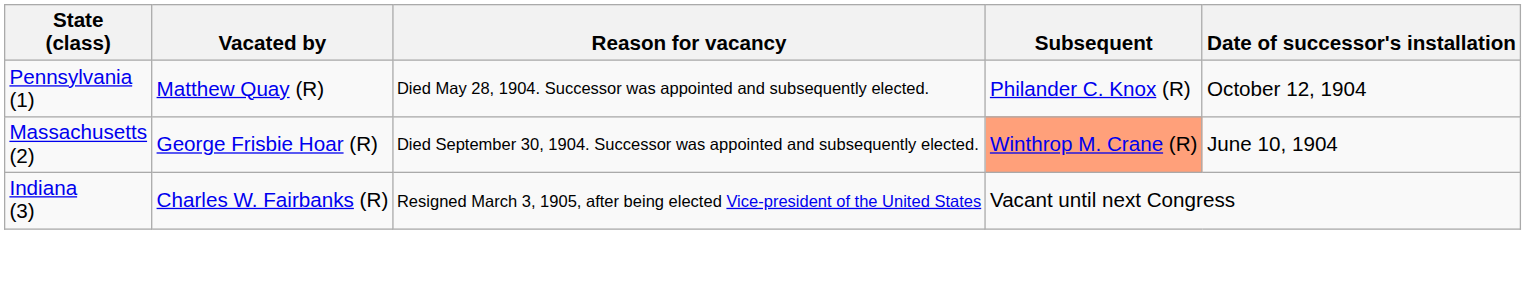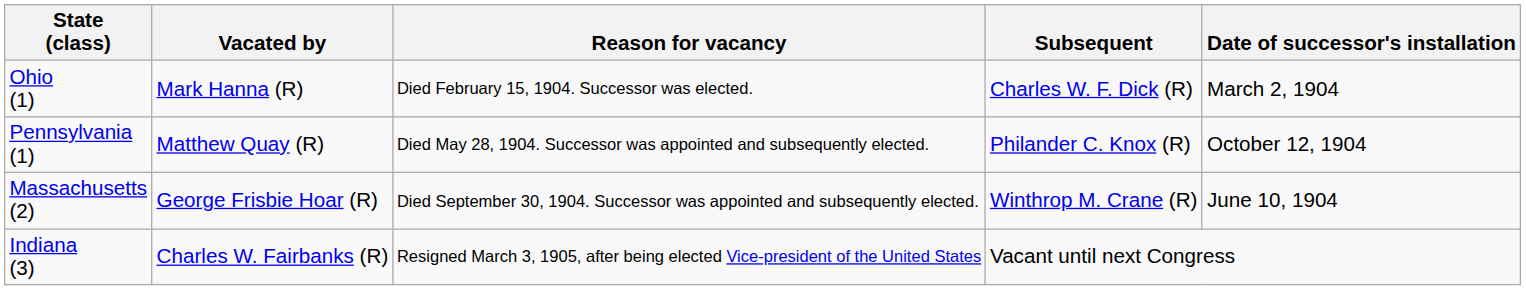+ row: Ohio (1) | Mark Hanna (R) | Died February 15, 1904. Successor was elected. | Charles W. F. Dick (R) | March 2, 1904
Massachusetts (2) | Subsequent: lightsalmon background -> no background
